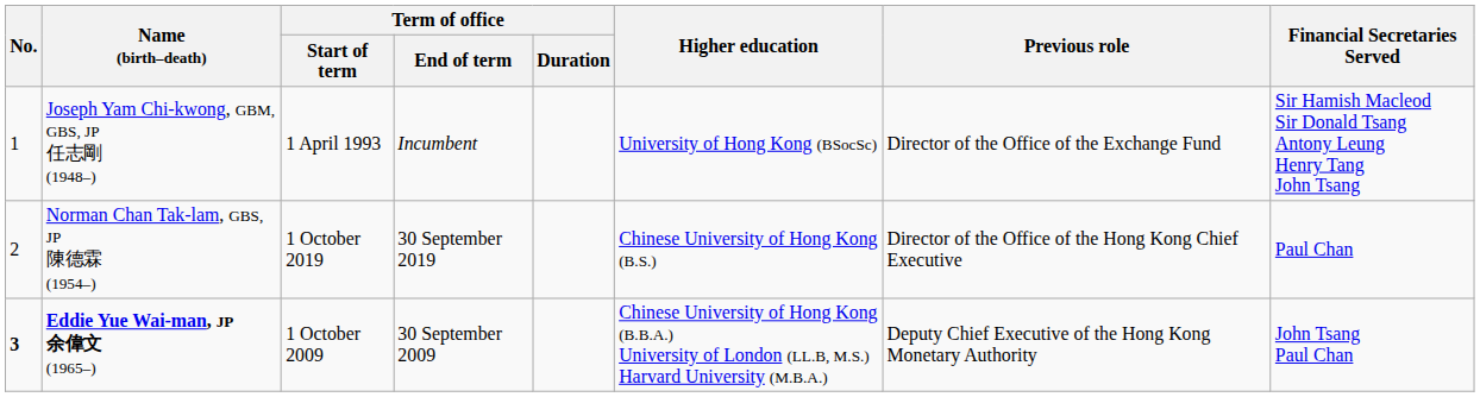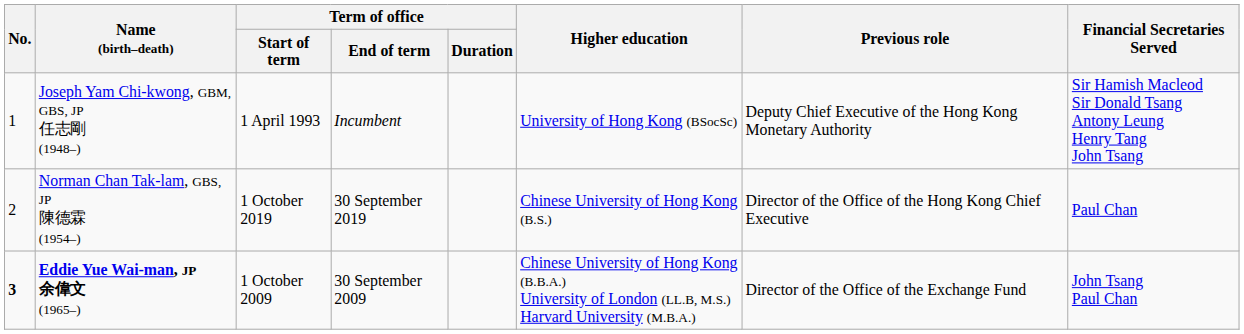Joseph Yam Chi-kwong, GBM, GBS, JP 任志剛 (1948–) | Previous role: Director of the Office of the Exchange Fund -> Deputy Chief Executive of the Hong Kong Monetary Authority
Eddie Yue Wai-man, JP 余偉文 (1965–) | Previous role: Deputy Chief Executive of the Hong Kong Monetary Authority -> Director of the Office of the Exchange Fund
